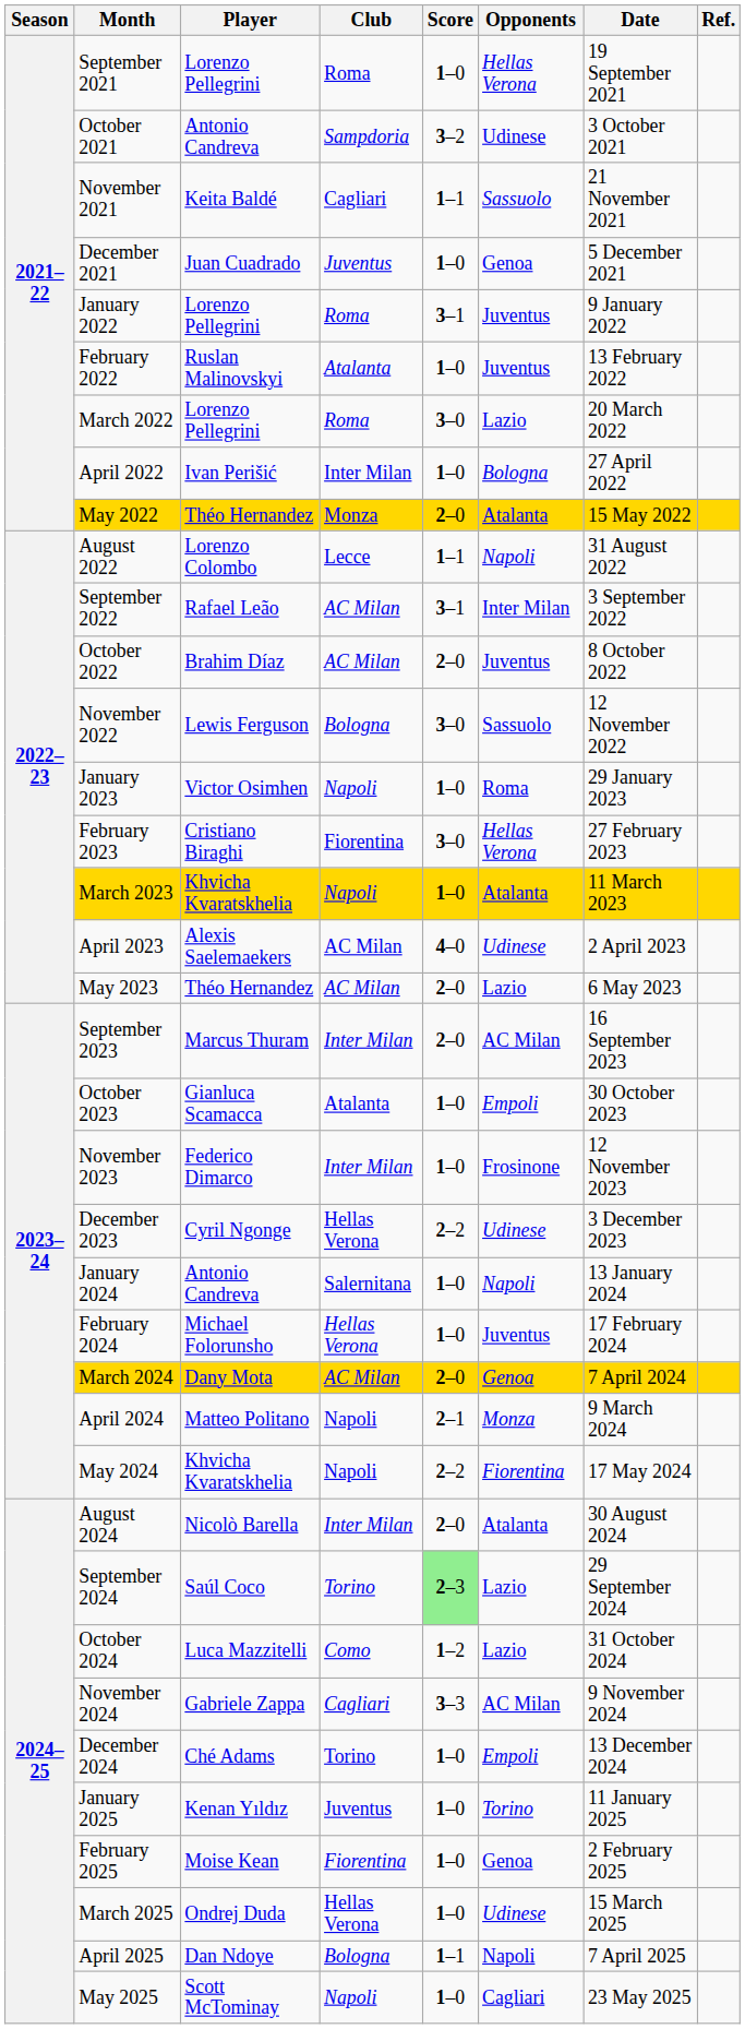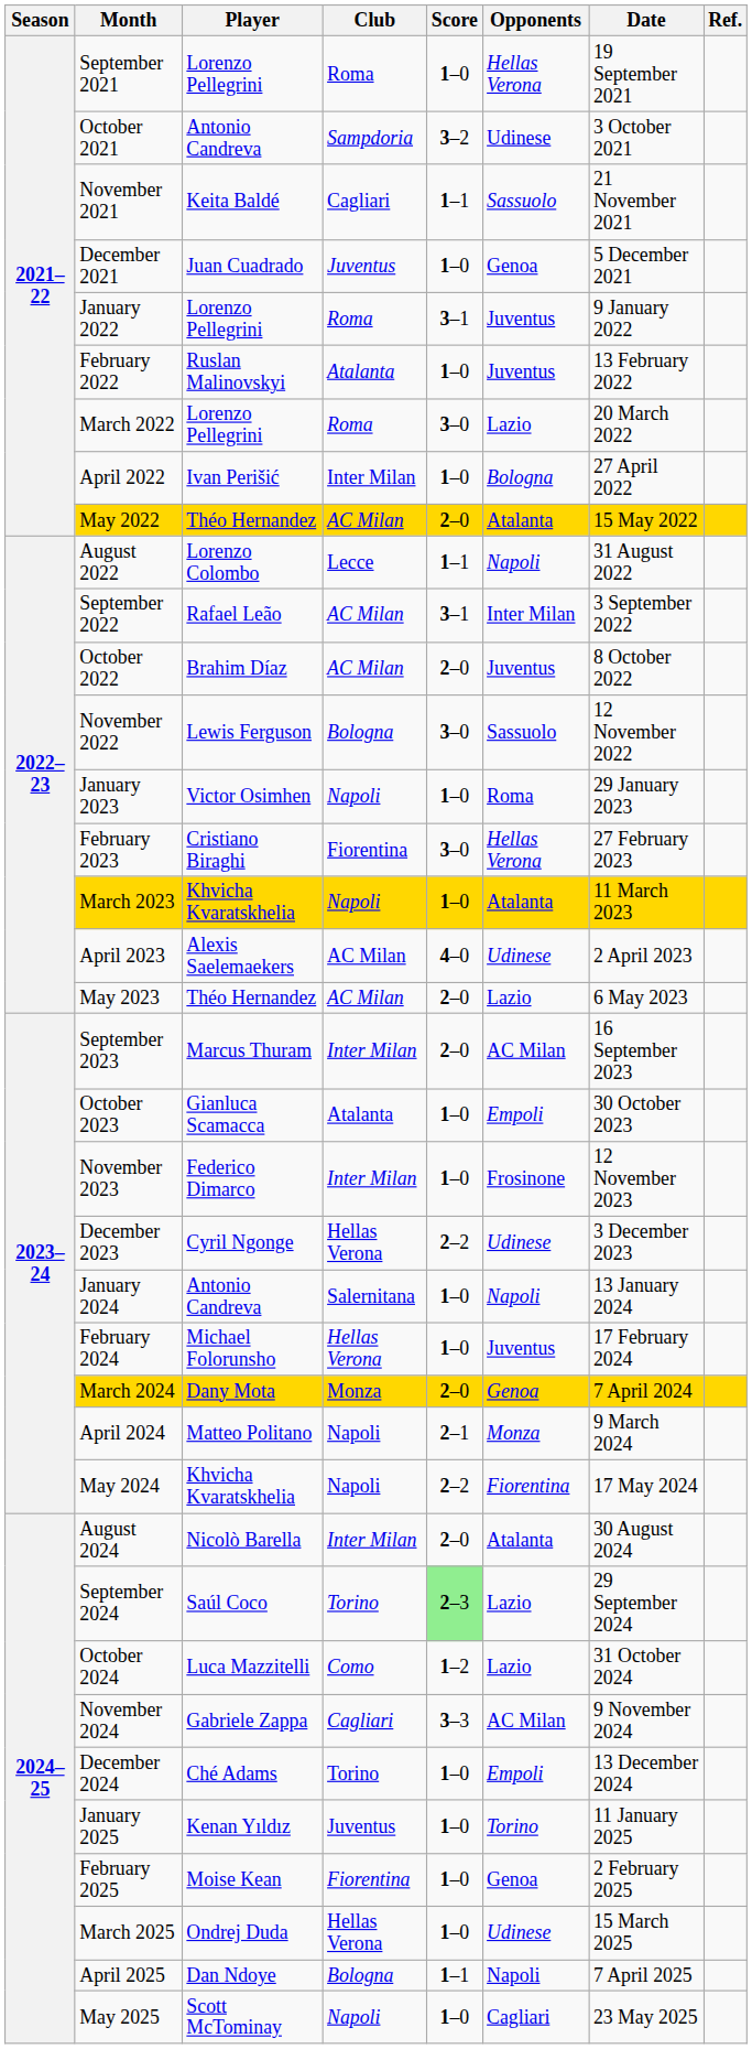May 2022 | Club: Monza -> AC Milan
March 2024 | Club: AC Milan -> Monza
